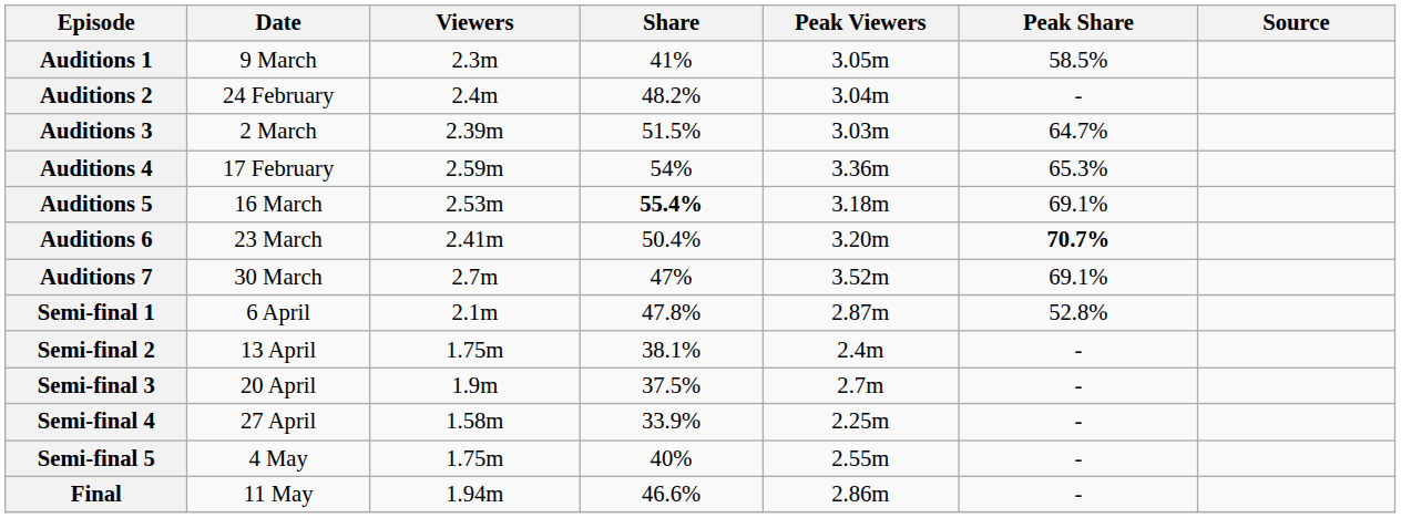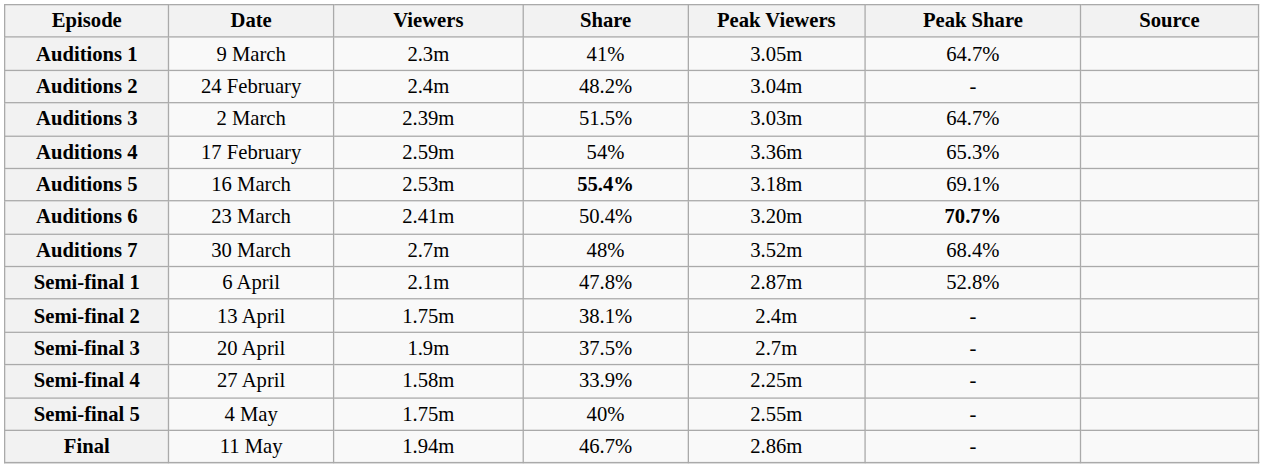Auditions 1 | Peak Share: 58.5% -> 64.7%
Auditions 7 | Share: 47% -> 48%
Auditions 7 | Peak Share: 69.1% -> 68.4%
Final | Share: 46.6% -> 46.7%
